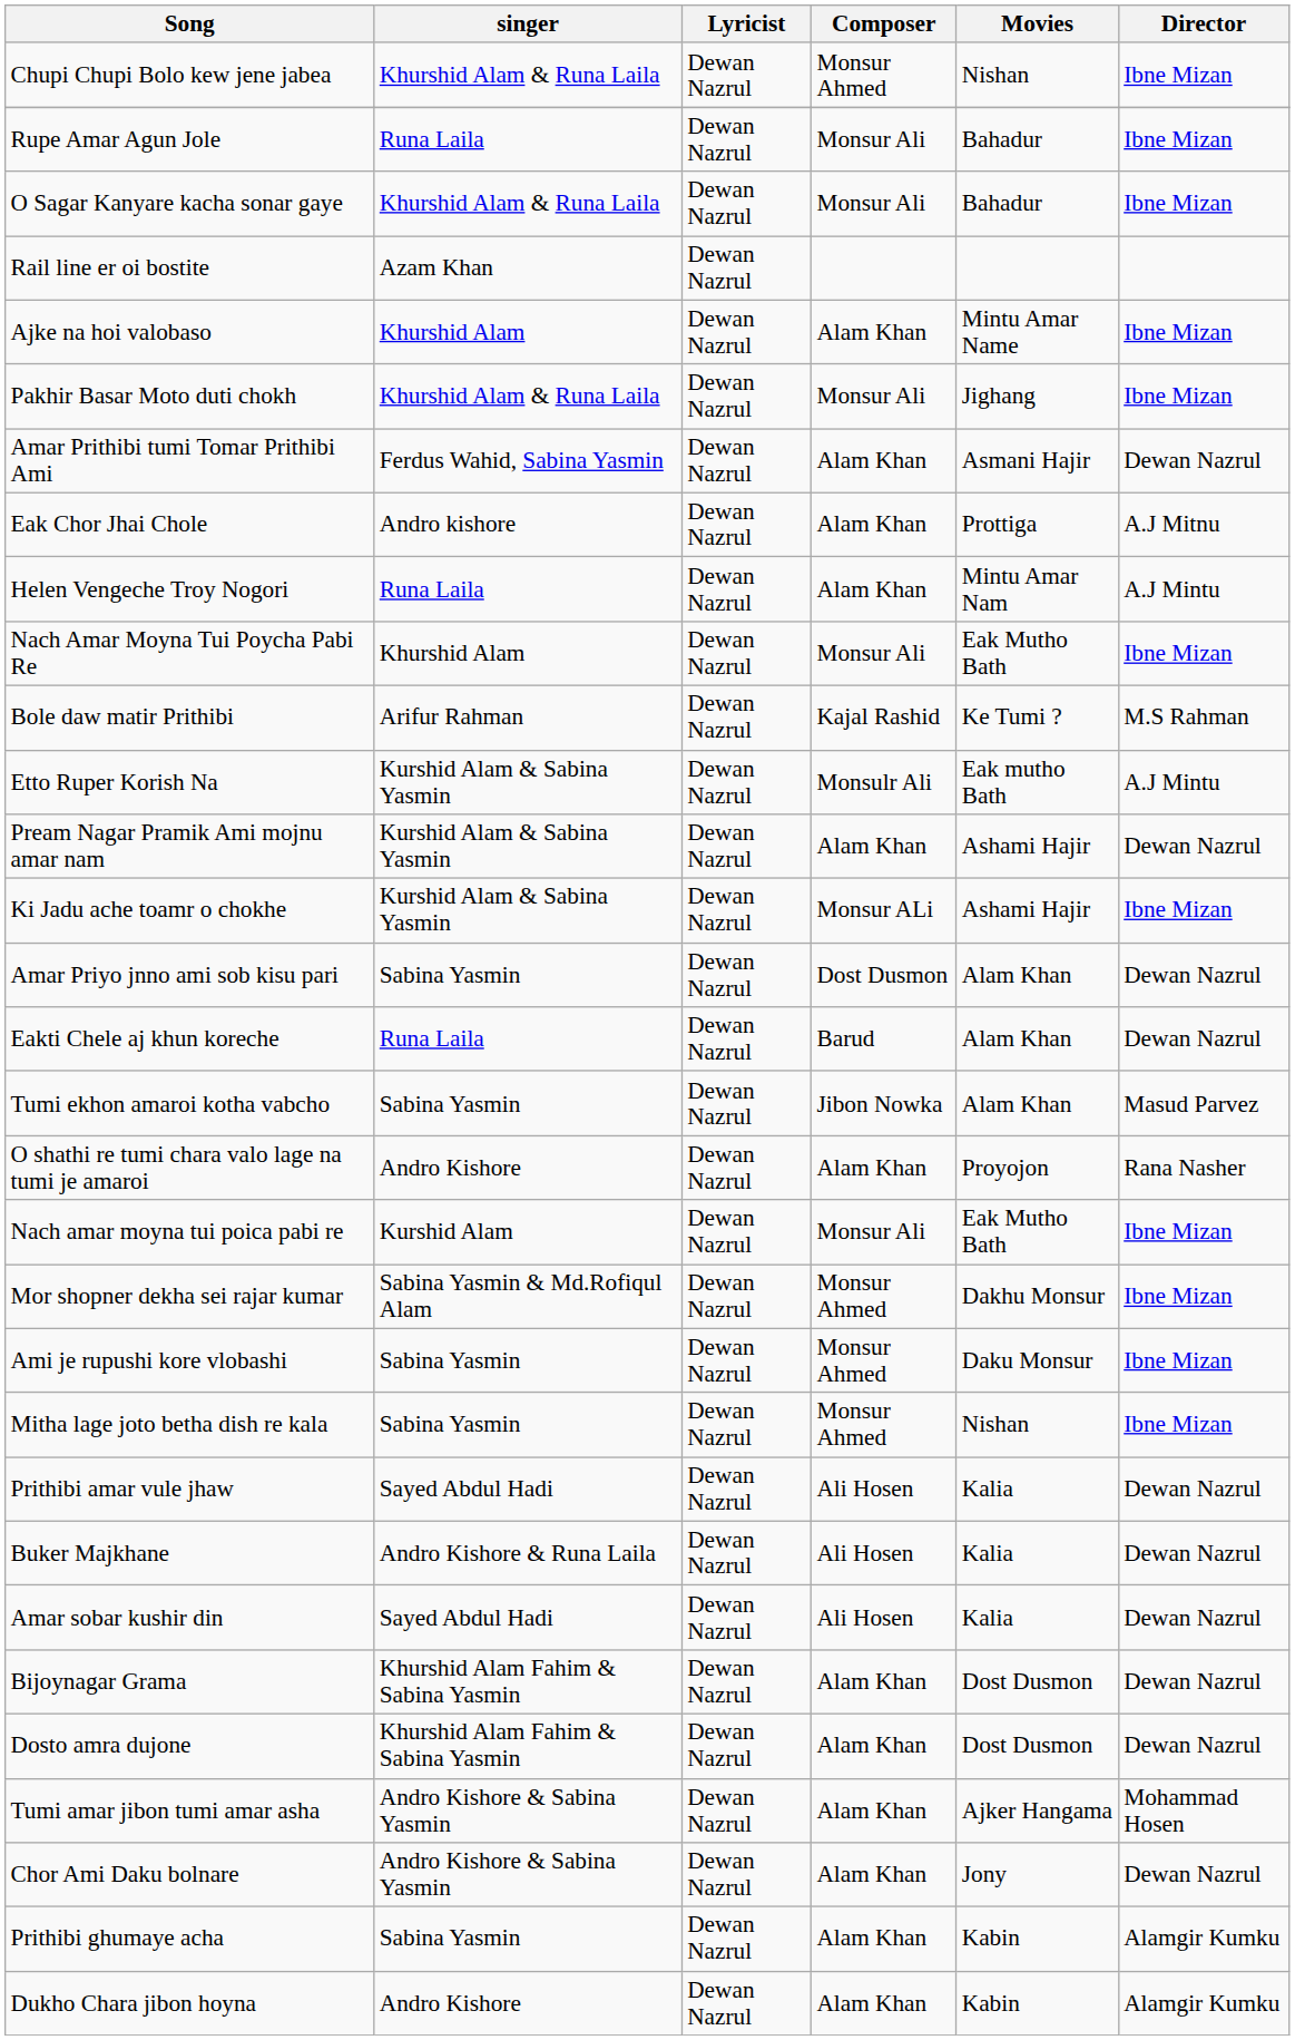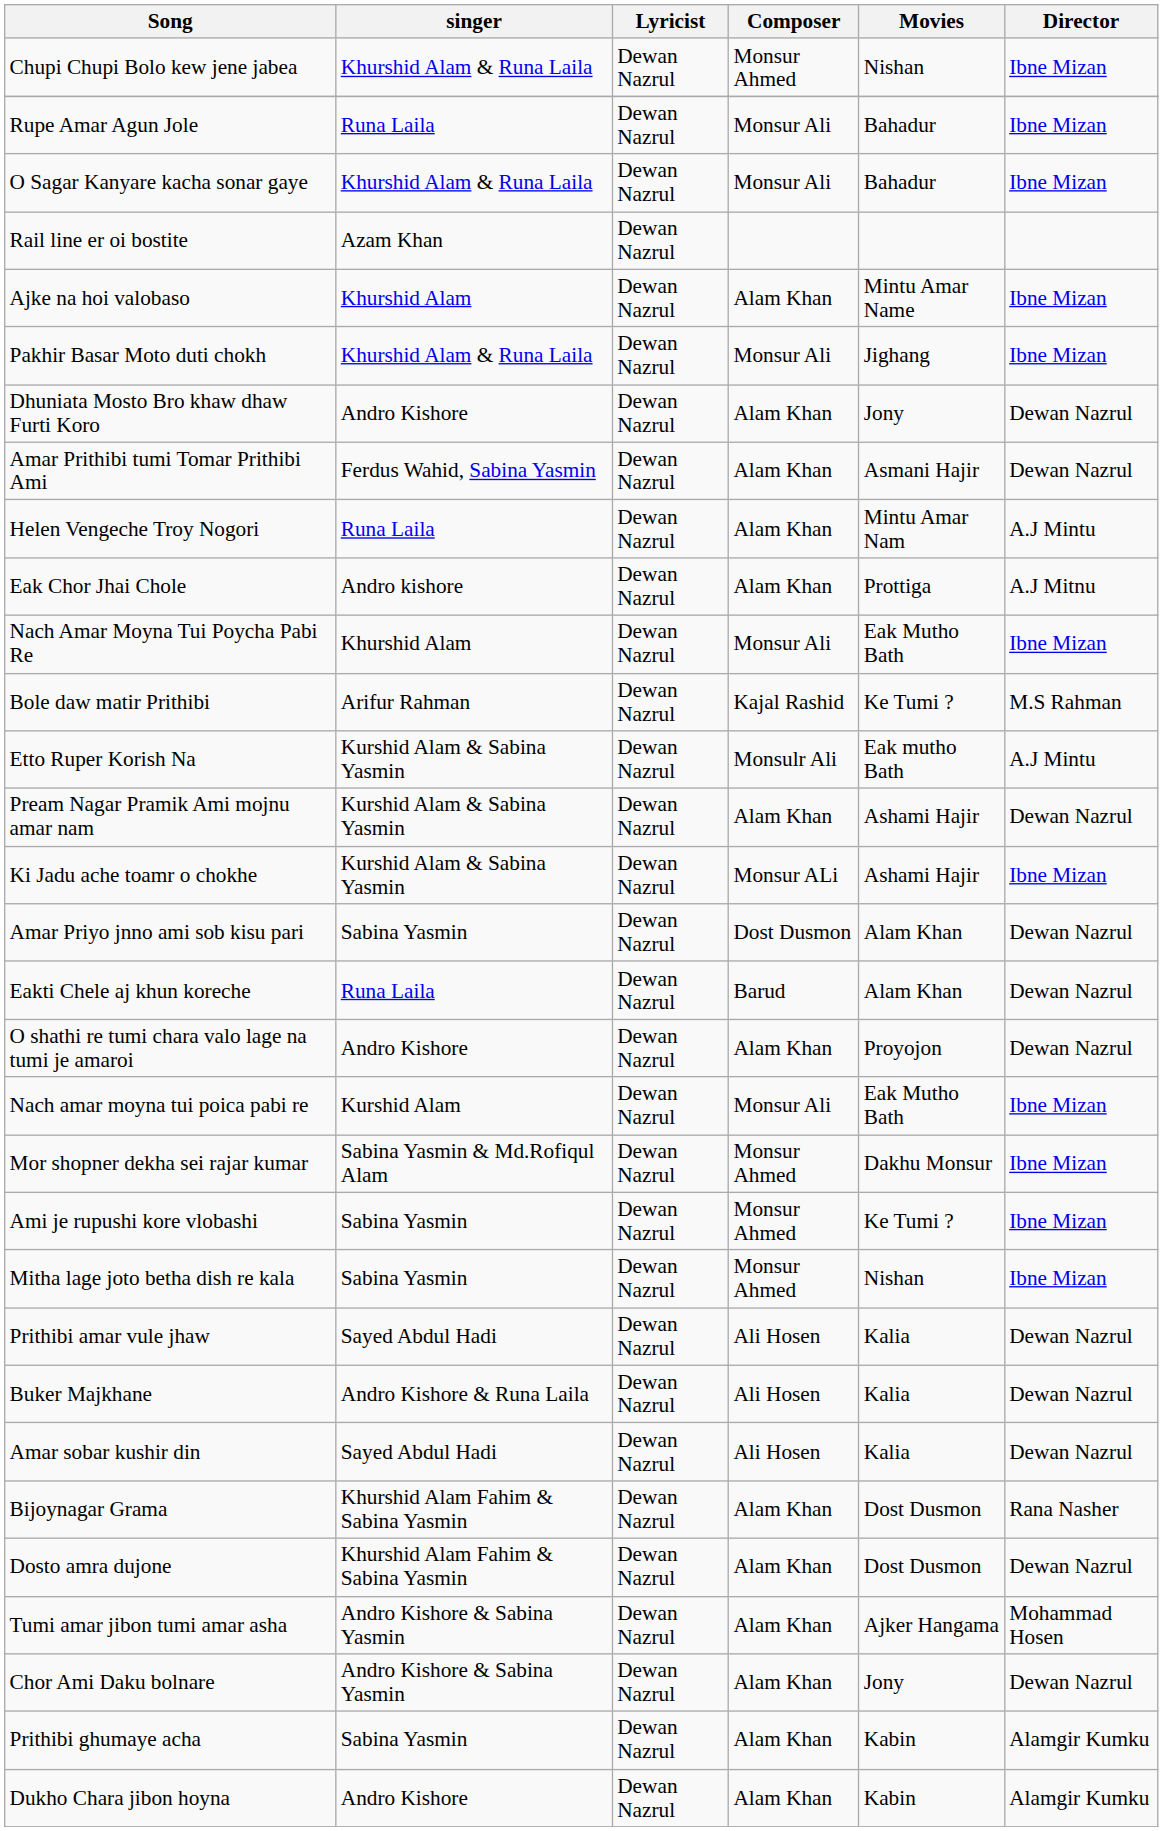+ row: Dhuniata Mosto Bro khaw dhaw Furti Koro | Andro Kishore | Dewan Nazrul | Alam Khan | Jony | Dewan Nazrul
rows swapped: Eak Chor Jhai Chole <-> Helen Vengeche Troy Nogori
- row: Tumi ekhon amaroi kotha vabcho | Sabina Yasmin | Dewan Nazrul | Jibon Nowka | Alam Khan | Masud Parvez
O shathi re tumi chara valo lage na tumi je amaroi | Director: Rana Nasher -> Dewan Nazrul
Ami je rupushi kore vlobashi | Movies: Daku Monsur -> Ke Tumi ?
Bijoynagar Grama | Director: Dewan Nazrul -> Rana Nasher
